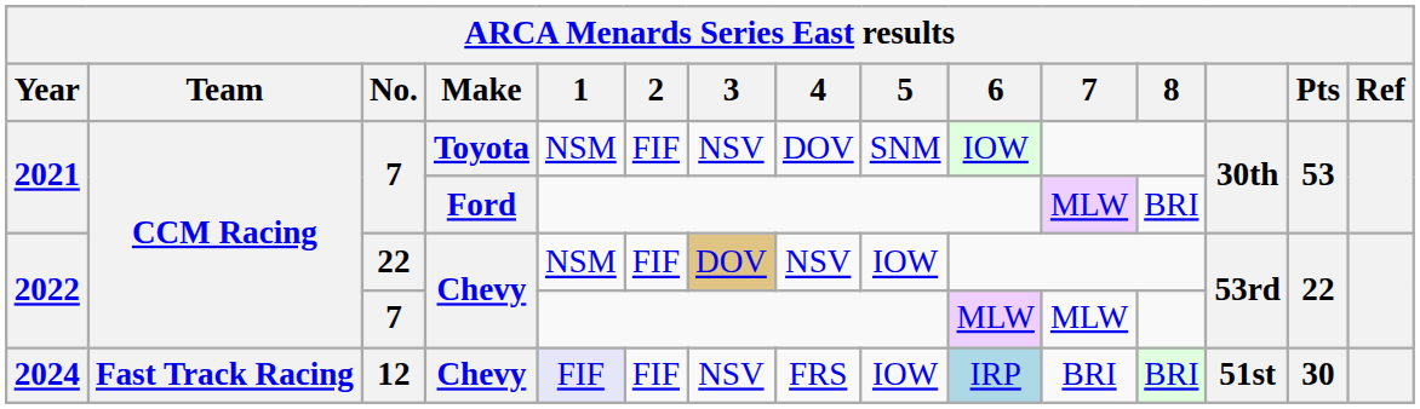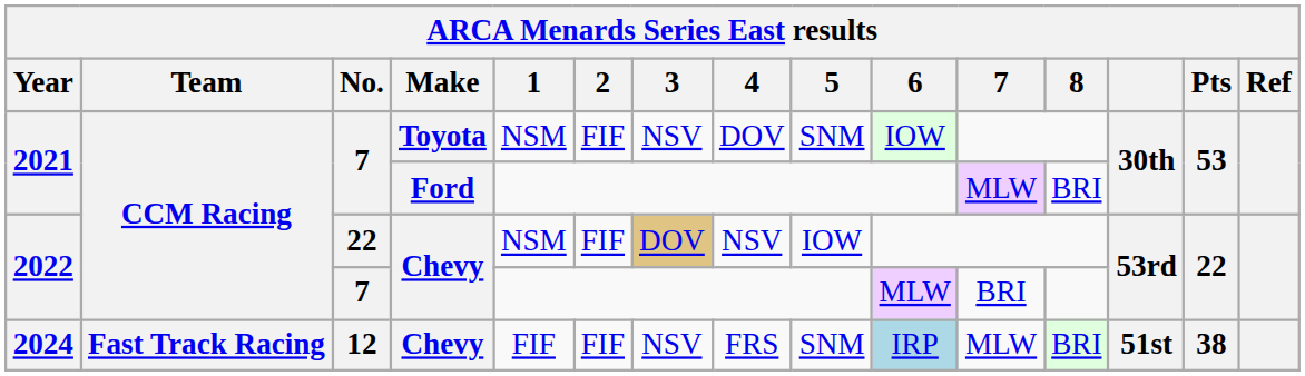2022 / 7 | 7: MLW -> BRI
2024 | 1: lavender background -> no background
2024 | 5: IOW -> SNM
2024 | 7: BRI -> MLW
2024 | Pts: 30 -> 38
